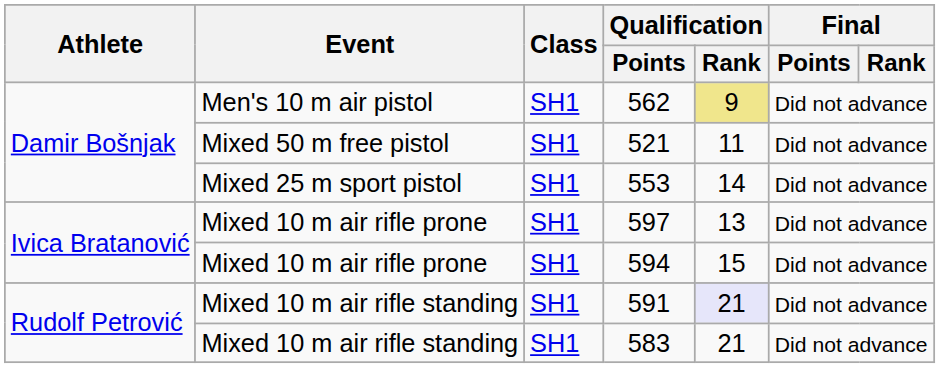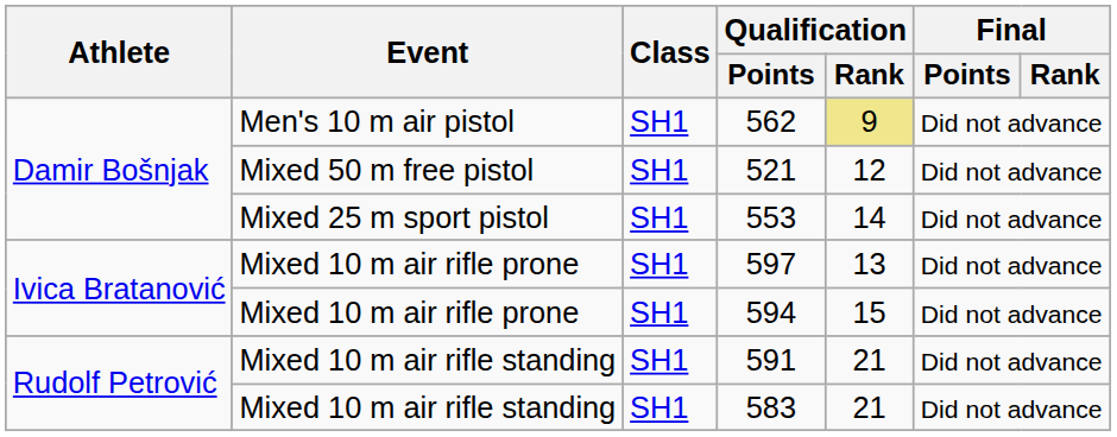521 | Qualification / Rank: 11 -> 12
591 | Qualification / Rank: lavender background -> no background
